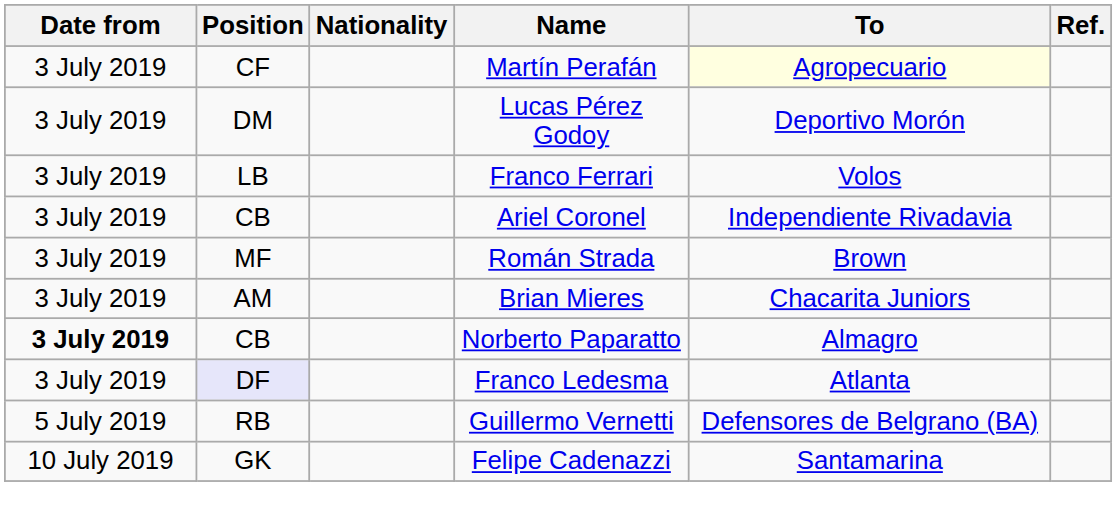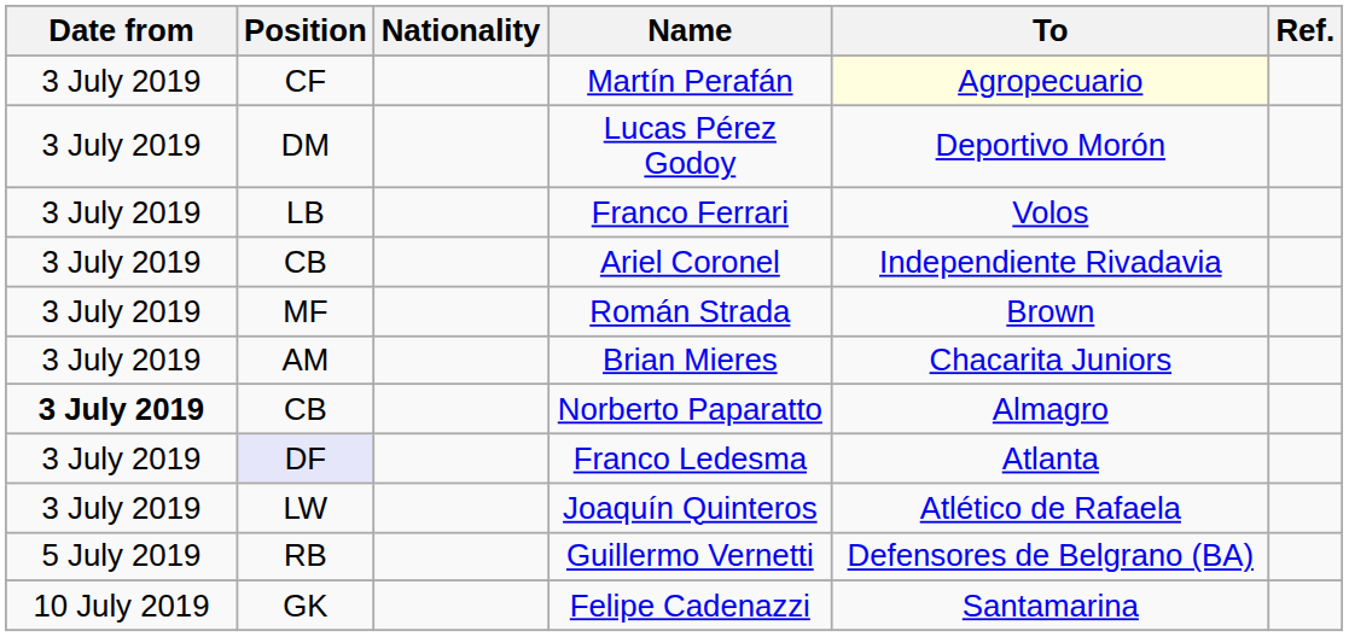+ row: 3 July 2019 | LW | Joaquín Quinteros | Atlético de Rafaela
